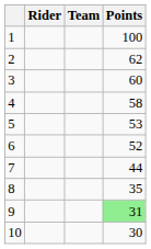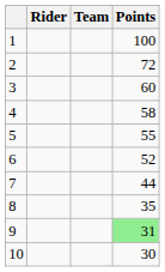2 | Points: 62 -> 72
5 | Points: 53 -> 55
